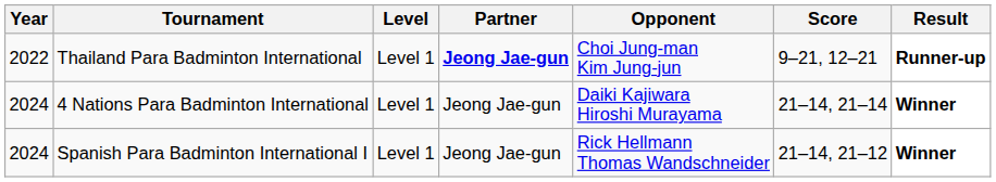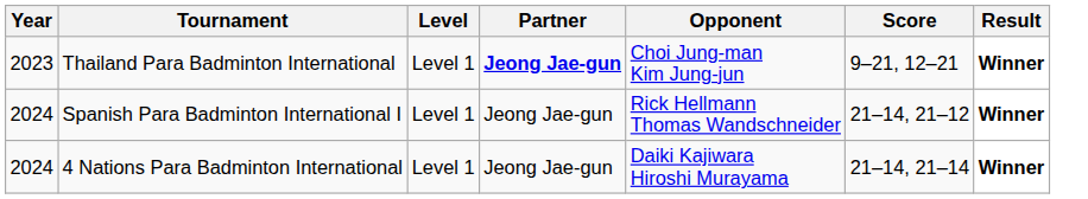Thailand Para Badminton International | Year: 2022 -> 2023
Thailand Para Badminton International | Result: Runner-up -> Winner
rows swapped: Spanish Para Badminton International I <-> 4 Nations Para Badminton International
